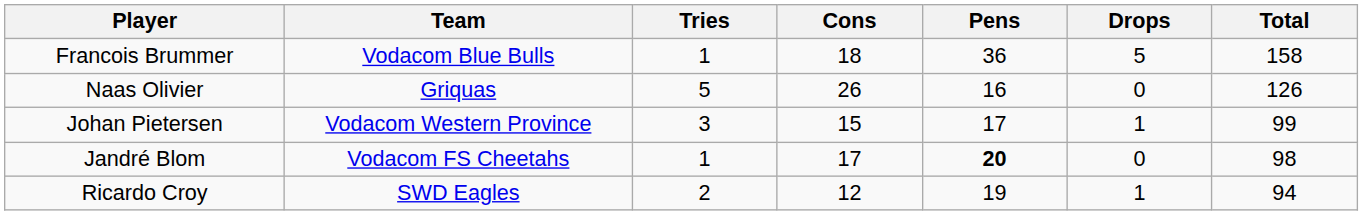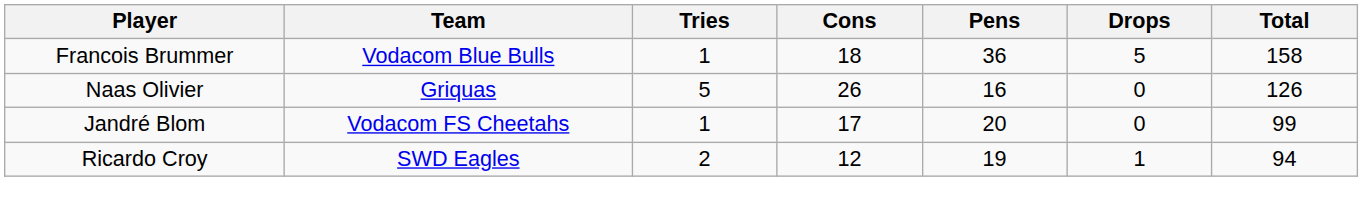- row: Johan Pietersen | Vodacom Western Province | 3 | 15 | 17 | 1 | 99
Jandré Blom | Pens: bold -> normal
Jandré Blom | Total: 98 -> 99
